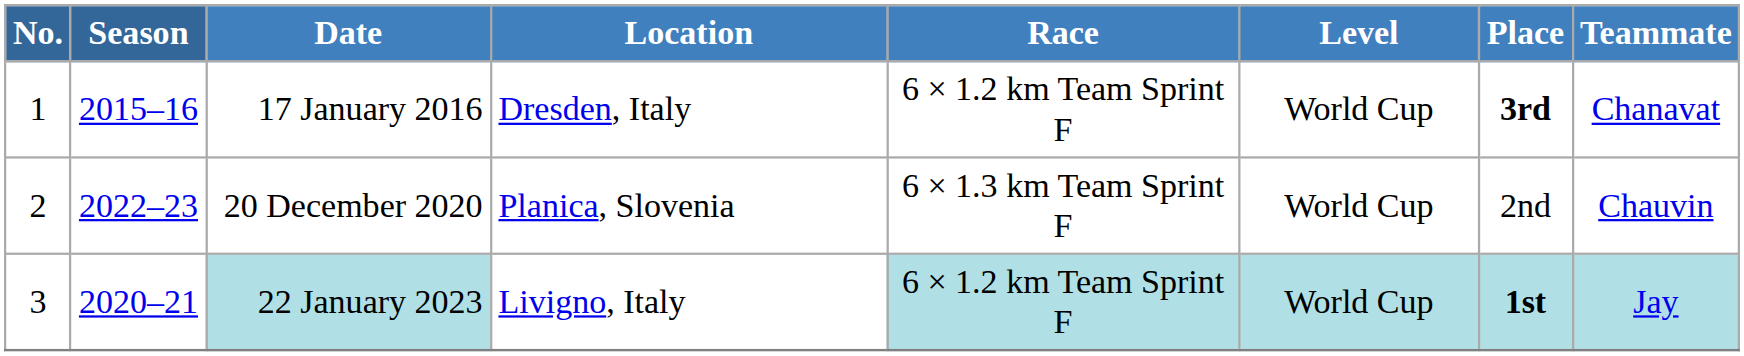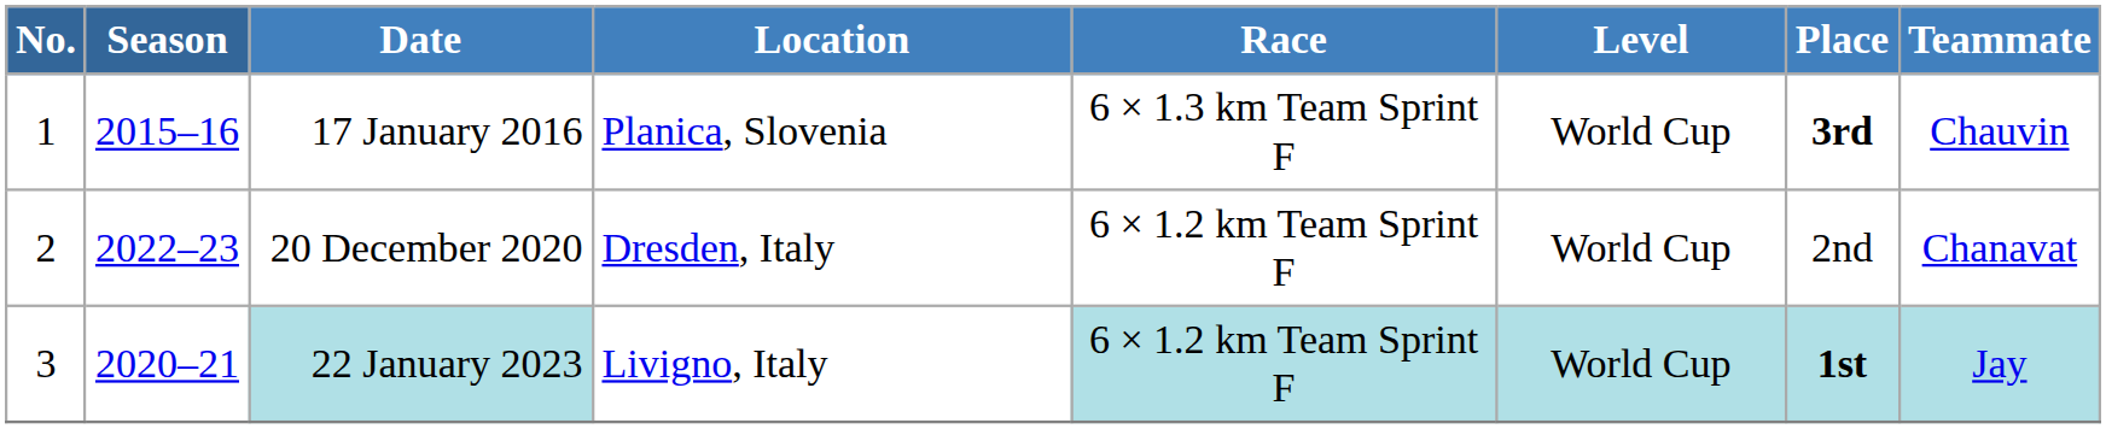17 January 2016 | Location: Dresden, Italy -> Planica, Slovenia
17 January 2016 | Race: 6 × 1.2 km Team Sprint F -> 6 × 1.3 km Team Sprint F
17 January 2016 | Teammate: Chanavat -> Chauvin
20 December 2020 | Location: Planica, Slovenia -> Dresden, Italy
20 December 2020 | Race: 6 × 1.3 km Team Sprint F -> 6 × 1.2 km Team Sprint F
20 December 2020 | Teammate: Chauvin -> Chanavat
